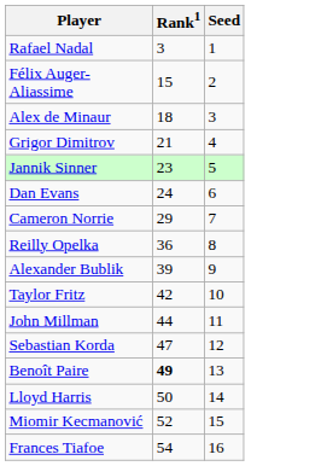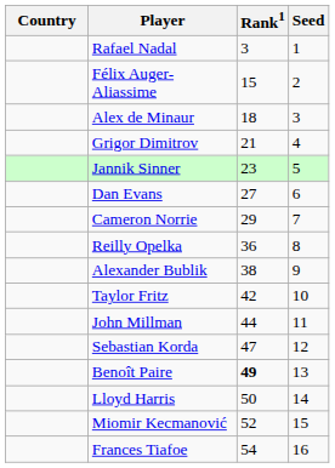+ column: Country
Dan Evans | Rank1: 24 -> 27
Alexander Bublik | Rank1: 39 -> 38
